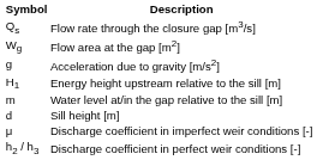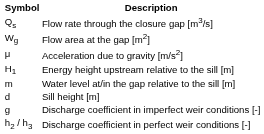Acceleration due to gravity [m/s2] | Symbol: g -> μ
Discharge coefficient in imperfect weir conditions [-] | Symbol: μ -> g
